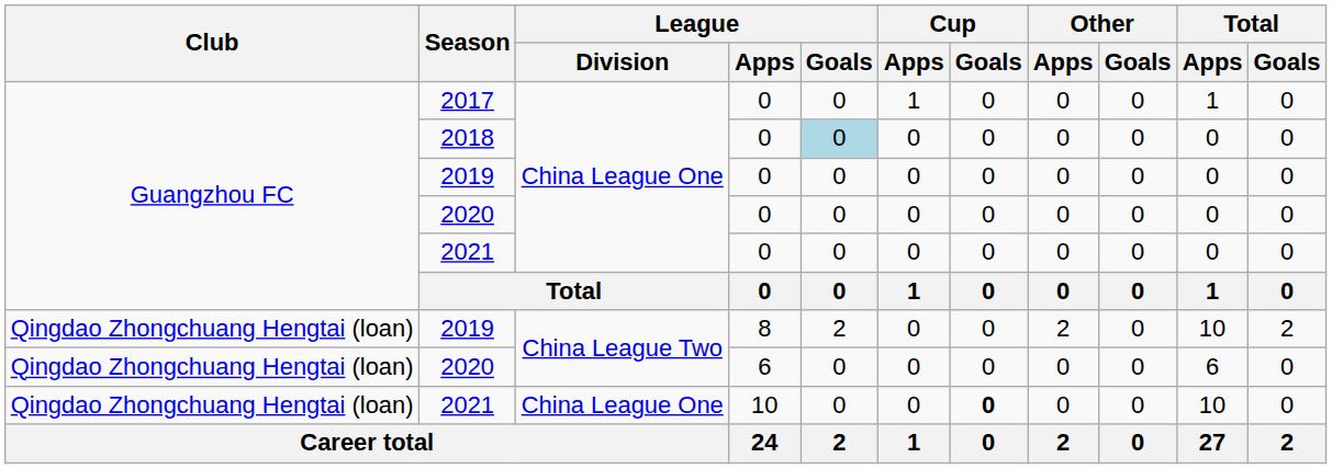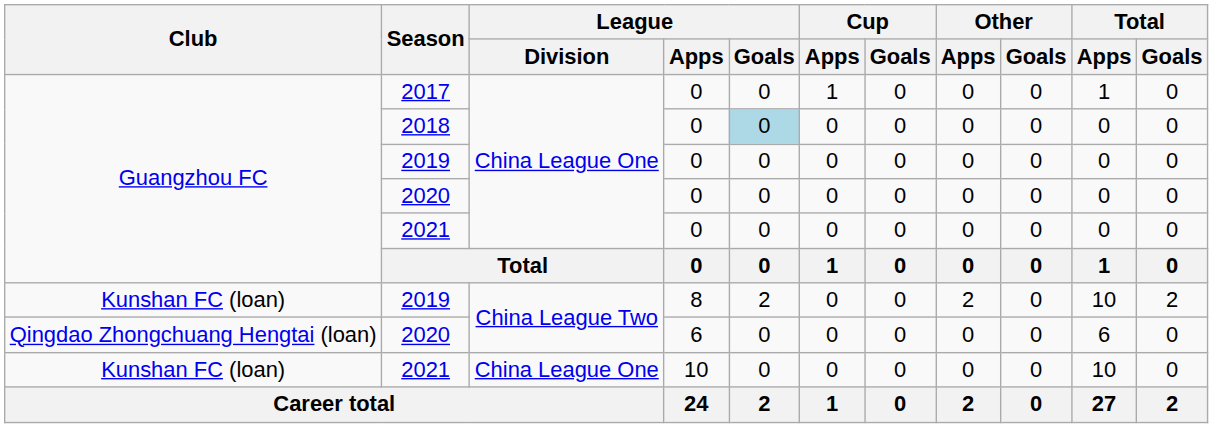2019 / 8 | Club: Qingdao Zhongchuang Hengtai (loan) -> Kunshan FC (loan)
2021 / 10 | Club: Qingdao Zhongchuang Hengtai (loan) -> Kunshan FC (loan)
2021 / 10 | Cup / Goals: bold -> normal
